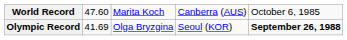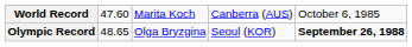Olympic Record | column 2: 41.69 -> 48.65
